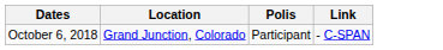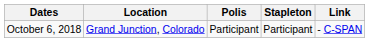+ column: Stapleton | Participant
